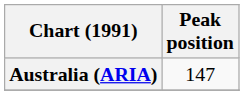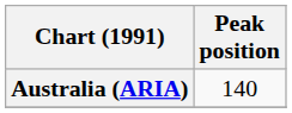Australia (ARIA) | Peak position: 147 -> 140
